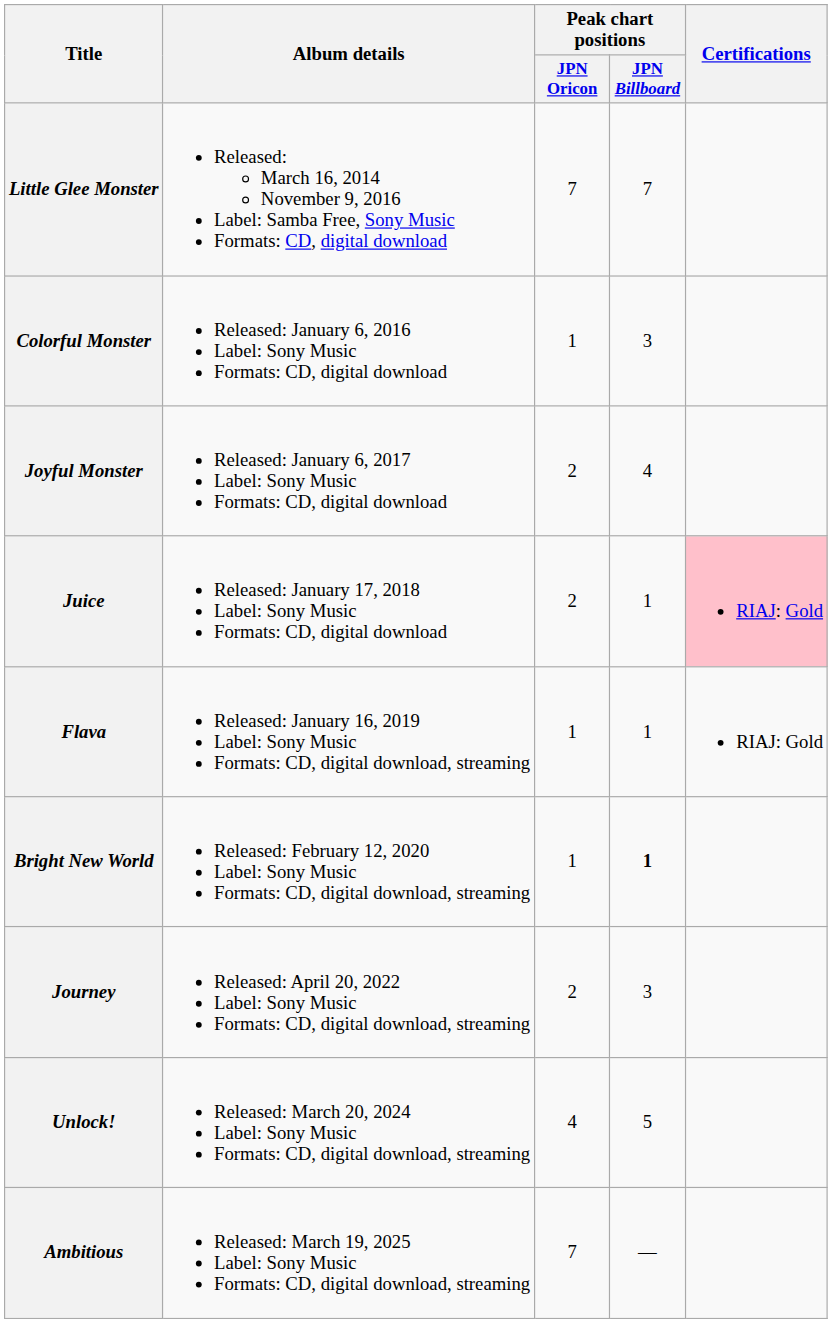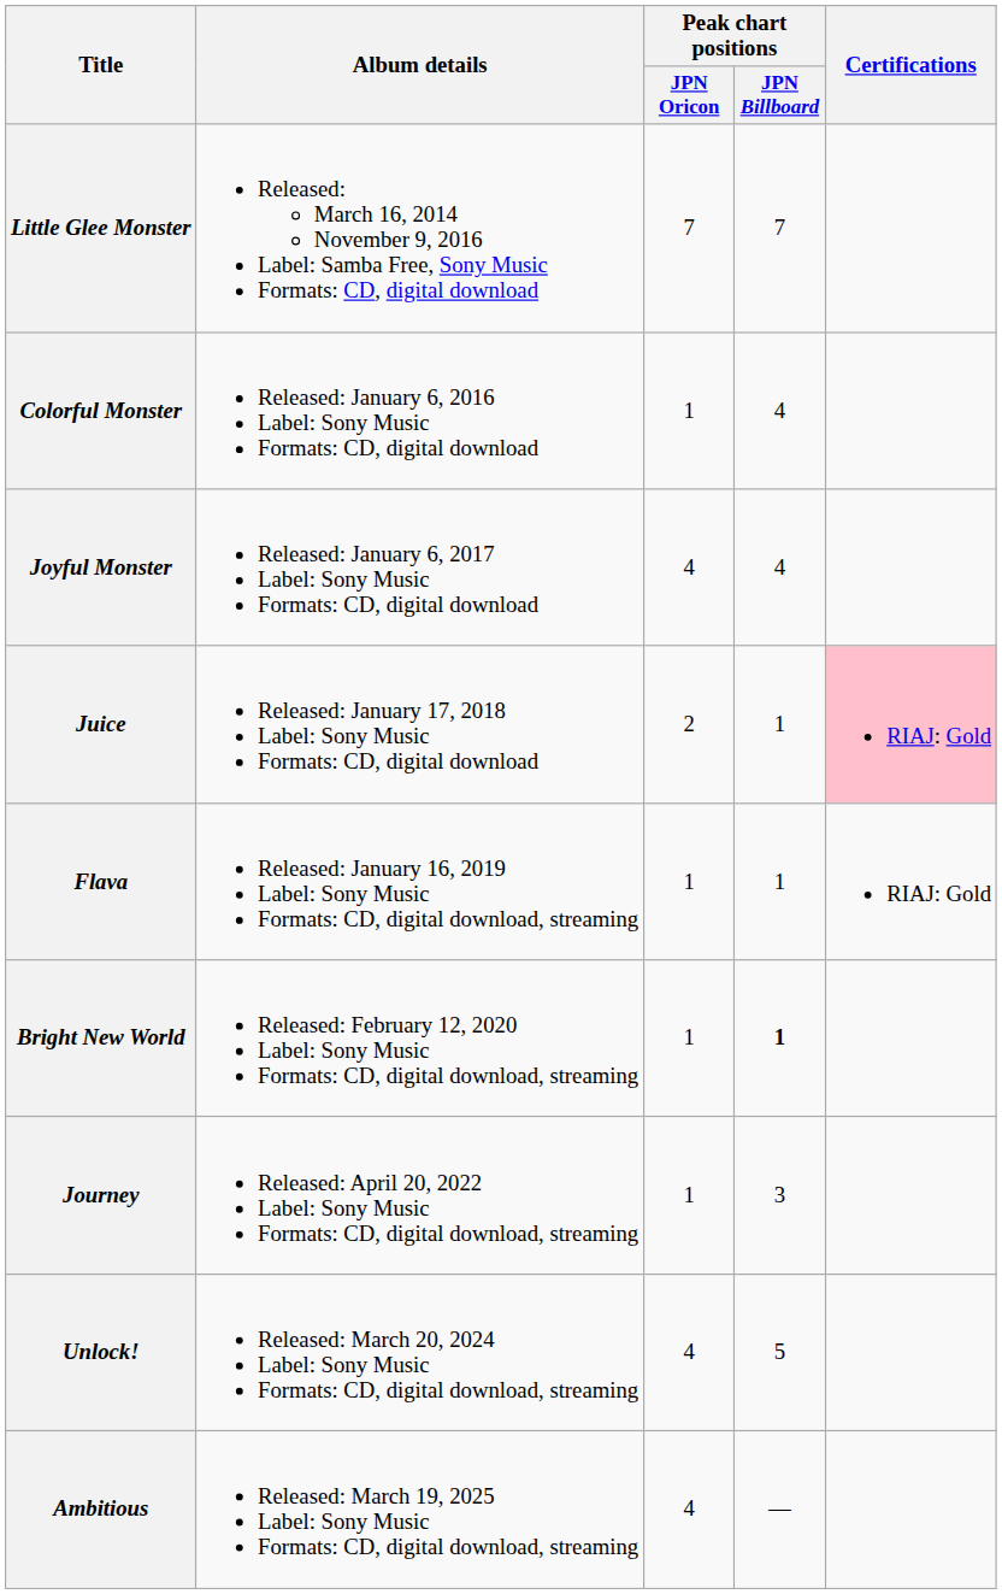Colorful Monster | Peak chart positions / JPN Billboard: 3 -> 4
Joyful Monster | Peak chart positions / JPN Oricon: 2 -> 4
Journey | Peak chart positions / JPN Oricon: 2 -> 1
Ambitious | Peak chart positions / JPN Oricon: 7 -> 4
